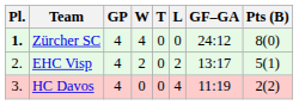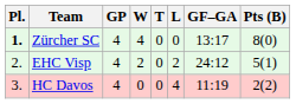Zürcher SC | GF–GA: 24:12 -> 13:17
EHC Visp | GF–GA: 13:17 -> 24:12
